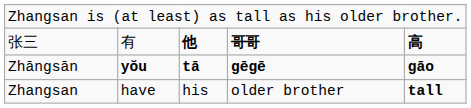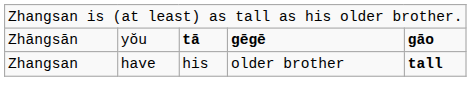- row: 张三 | 有 | 他 | 哥哥 | 高
Zhāngsān | column 2: bold -> normal
